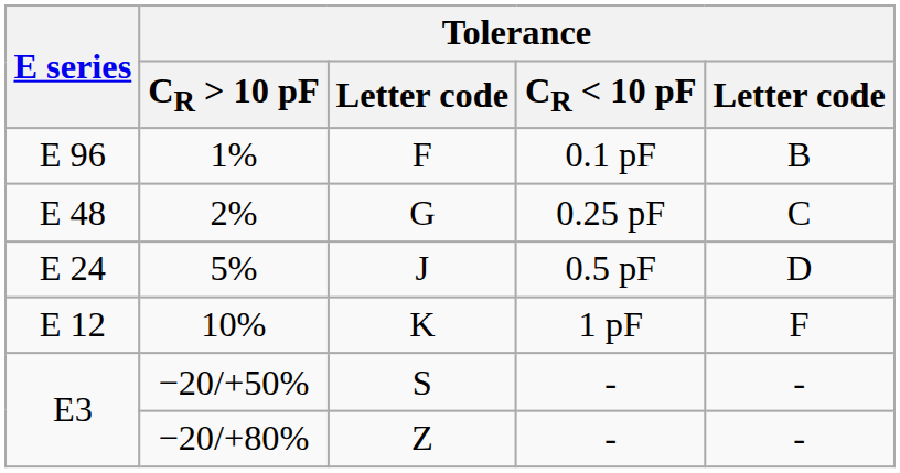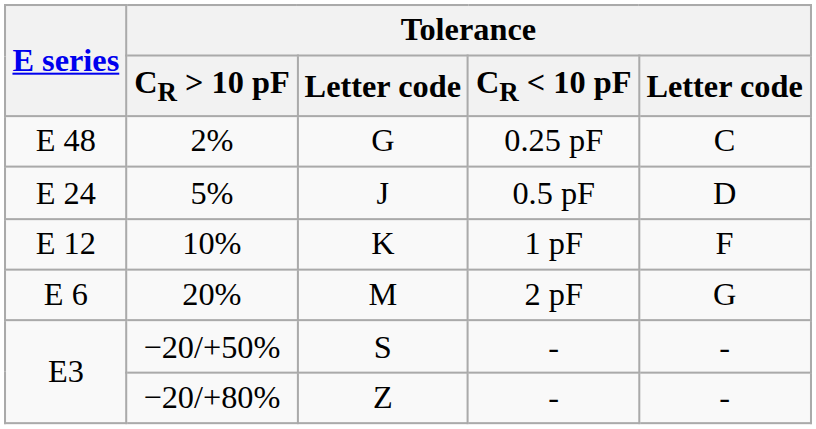- row: E 96 | 1% | F | 0.1 pF | B
+ row: E 6 | 20% | M | 2 pF | G
